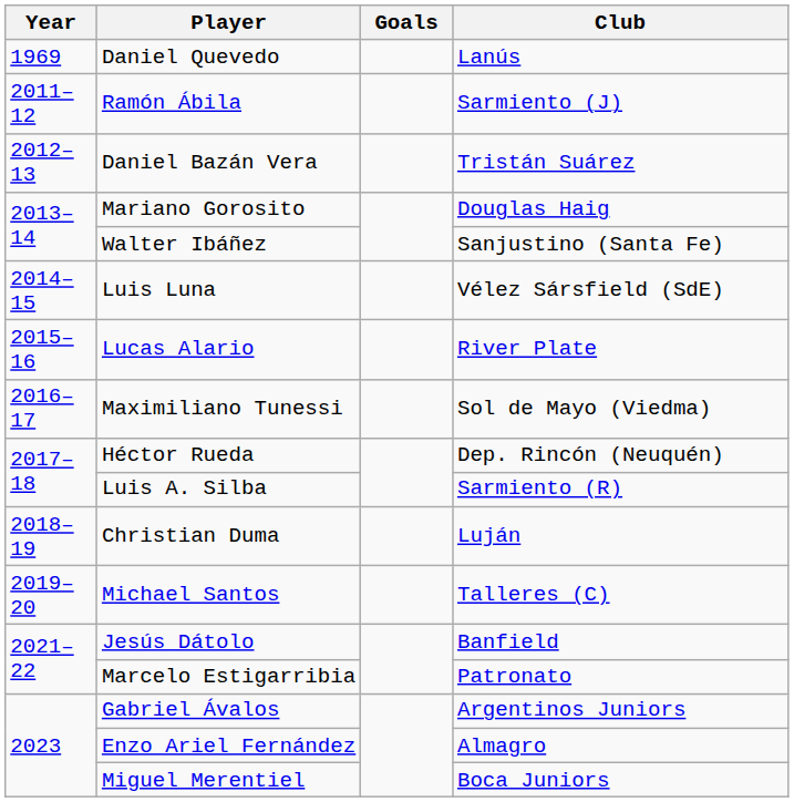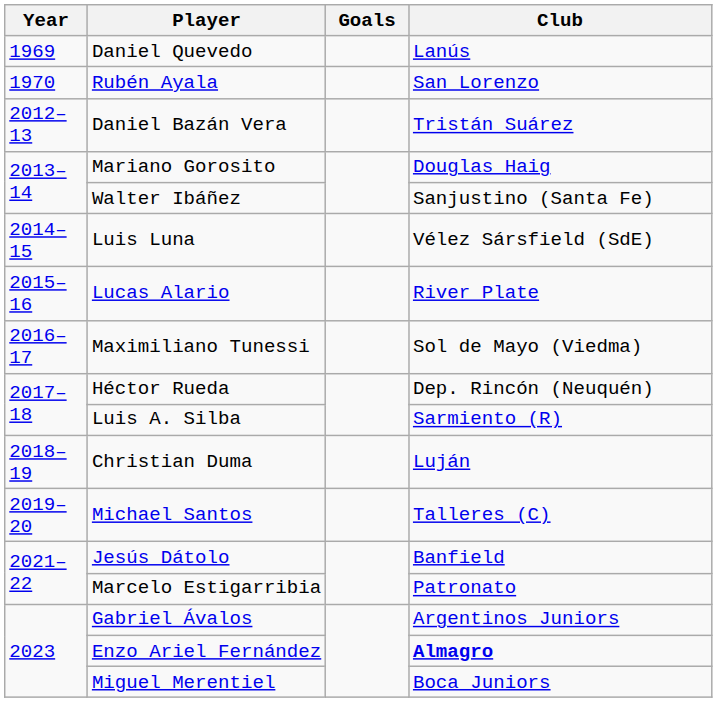+ row: 1970 | Rubén Ayala | San Lorenzo
- row: 2011–12 | Ramón Ábila | Sarmiento (J)
Enzo Ariel Fernández | Club: normal -> bold
